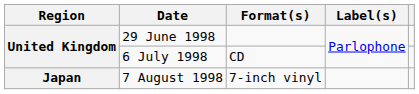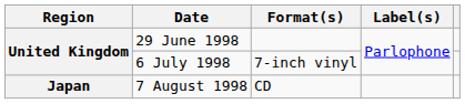6 July 1998 | Format(s): CD -> 7-inch vinyl
7 August 1998 | Format(s): 7-inch vinyl -> CD
